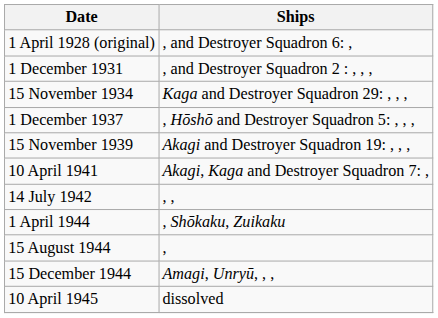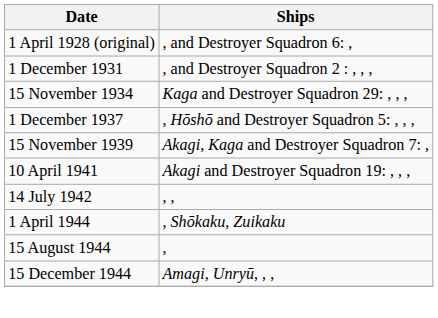15 November 1939 | Ships: Akagi and Destroyer Squadron 19: , , , -> Akagi, Kaga and Destroyer Squadron 7: ,
10 April 1941 | Ships: Akagi, Kaga and Destroyer Squadron 7: , -> Akagi and Destroyer Squadron 19: , , ,
- row: 10 April 1945 | dissolved
